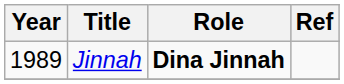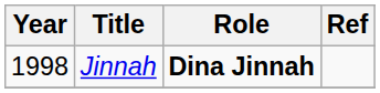Jinnah | Year: 1989 -> 1998
